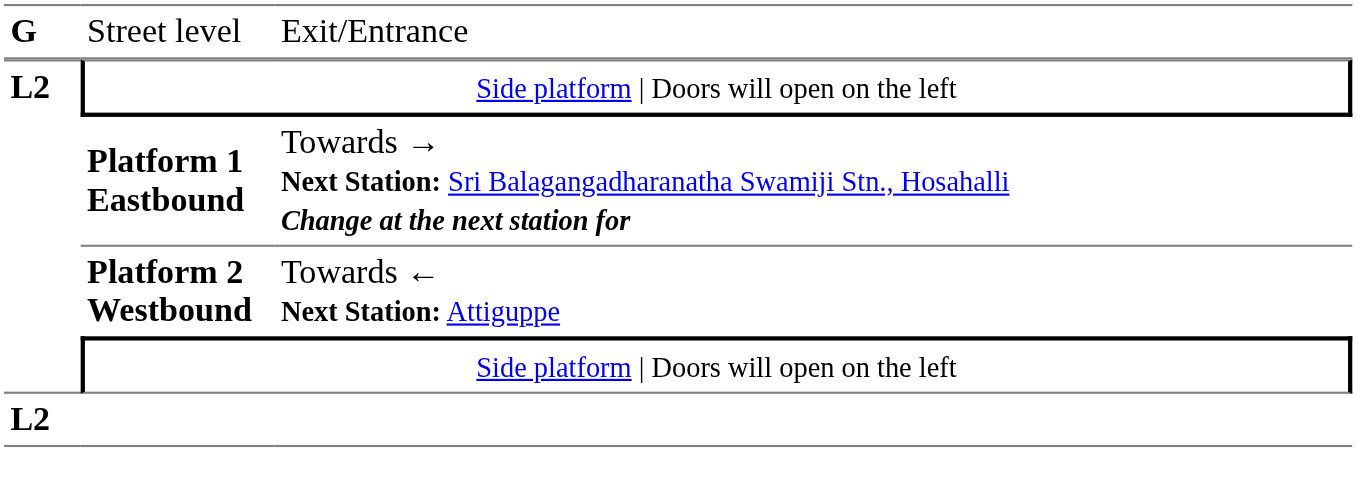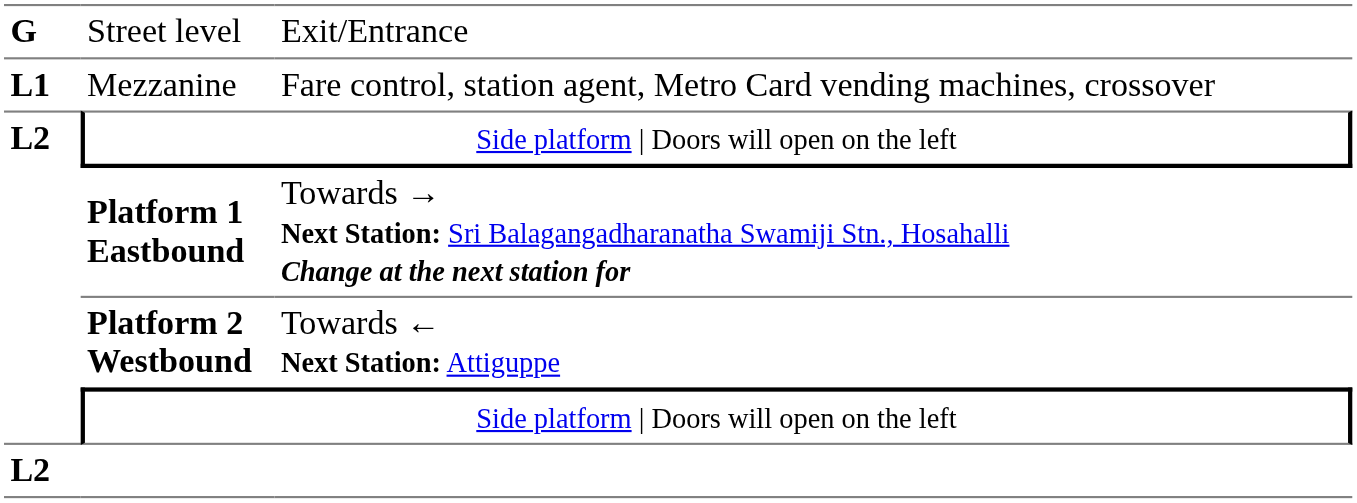+ row: L1 | Mezzanine | Fare control, station agent, Metro Card vending machines, crossover
